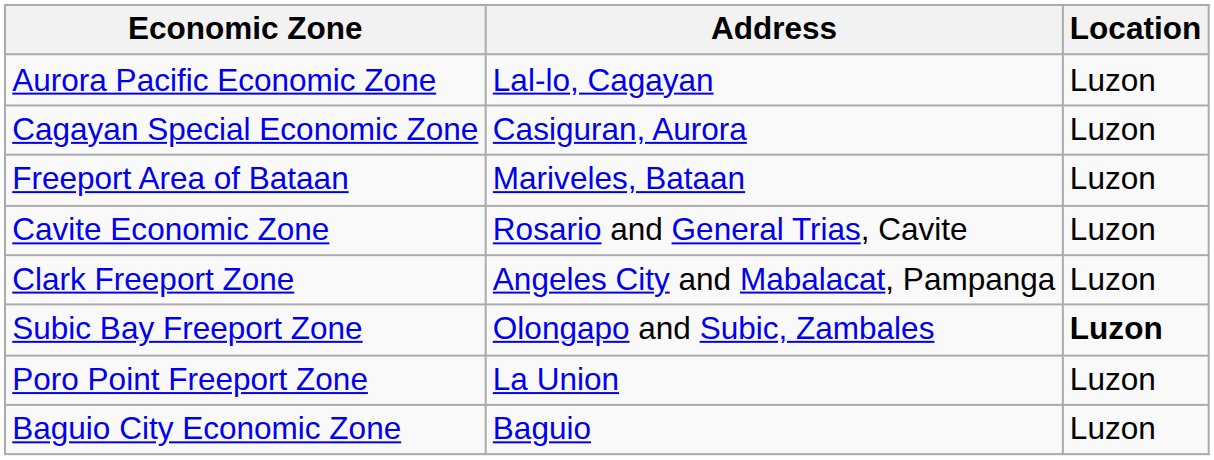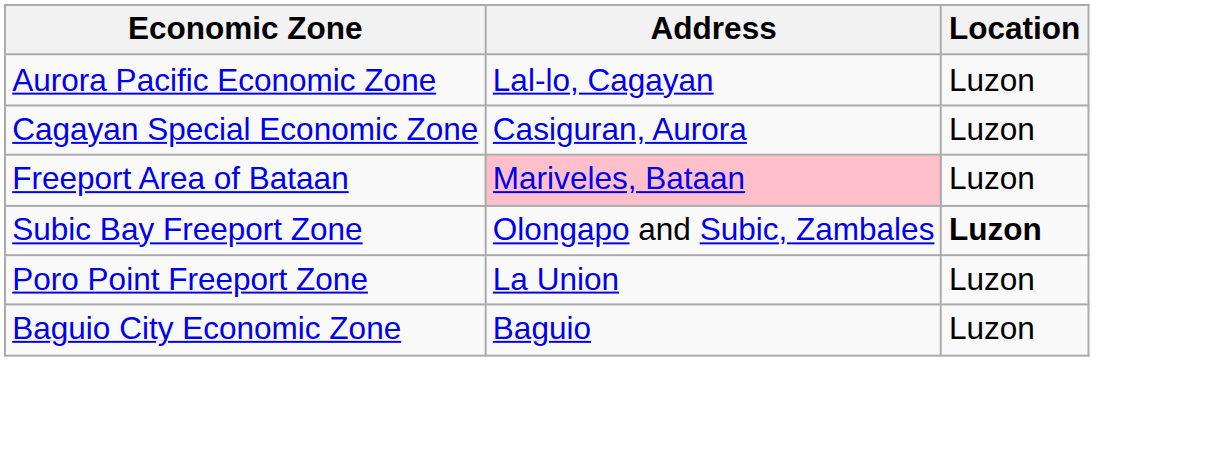Freeport Area of Bataan | Address: no background -> pink background
- row: Cavite Economic Zone | Rosario and General Trias, Cavite | Luzon
- row: Clark Freeport Zone | Angeles City and Mabalacat, Pampanga | Luzon
